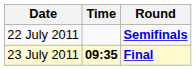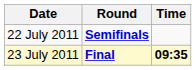columns swapped: Time <-> Round
